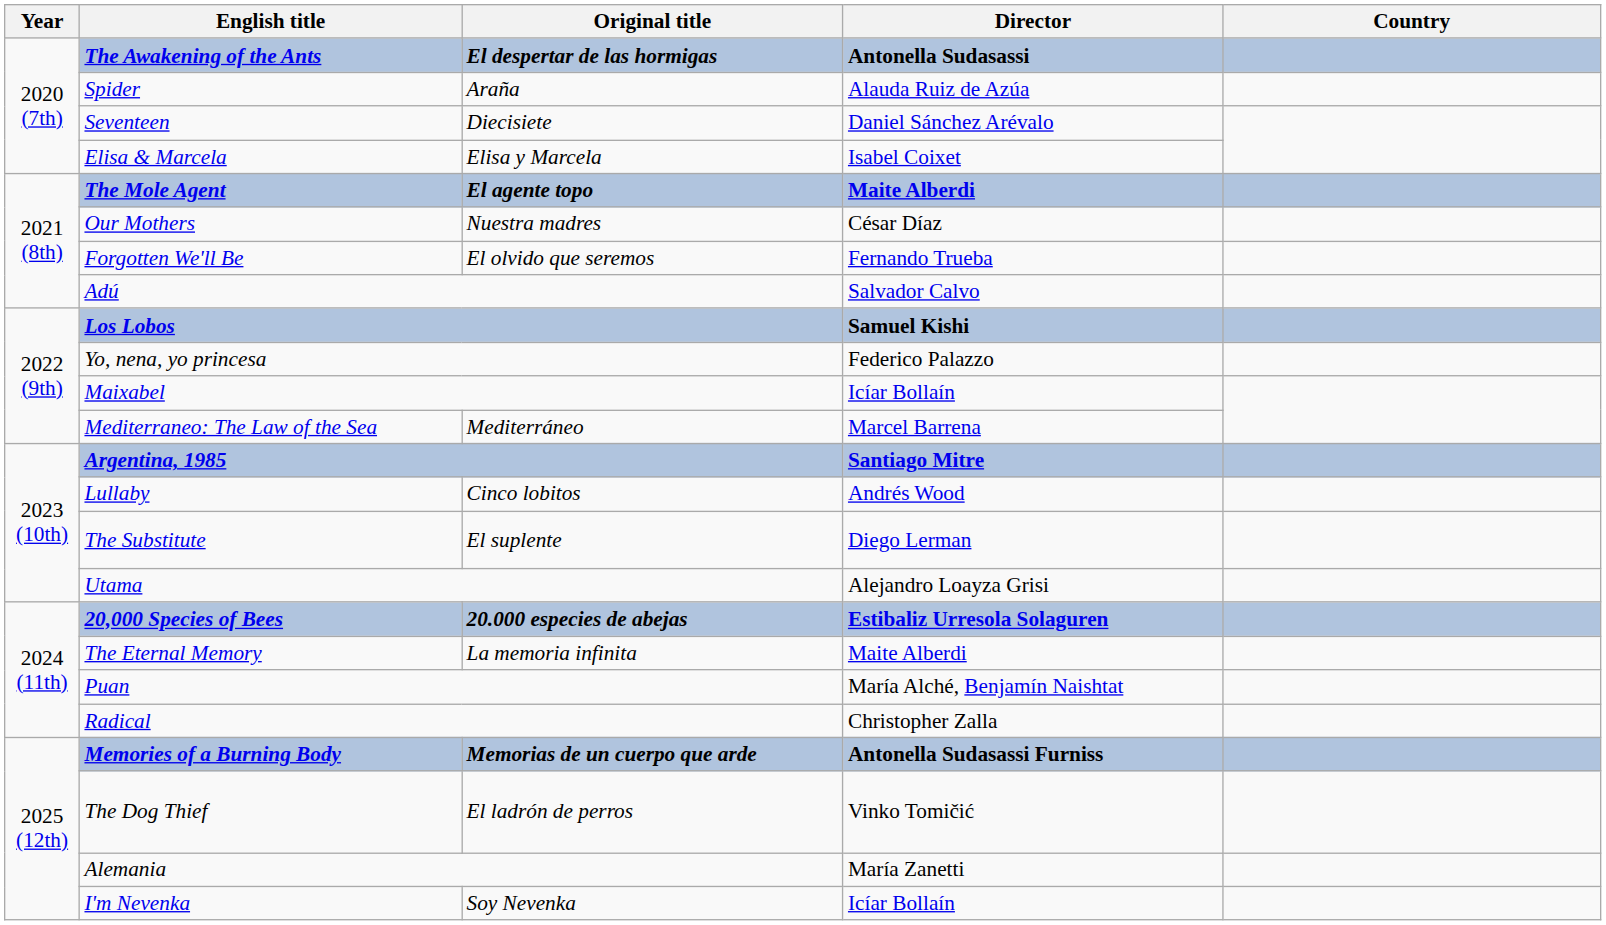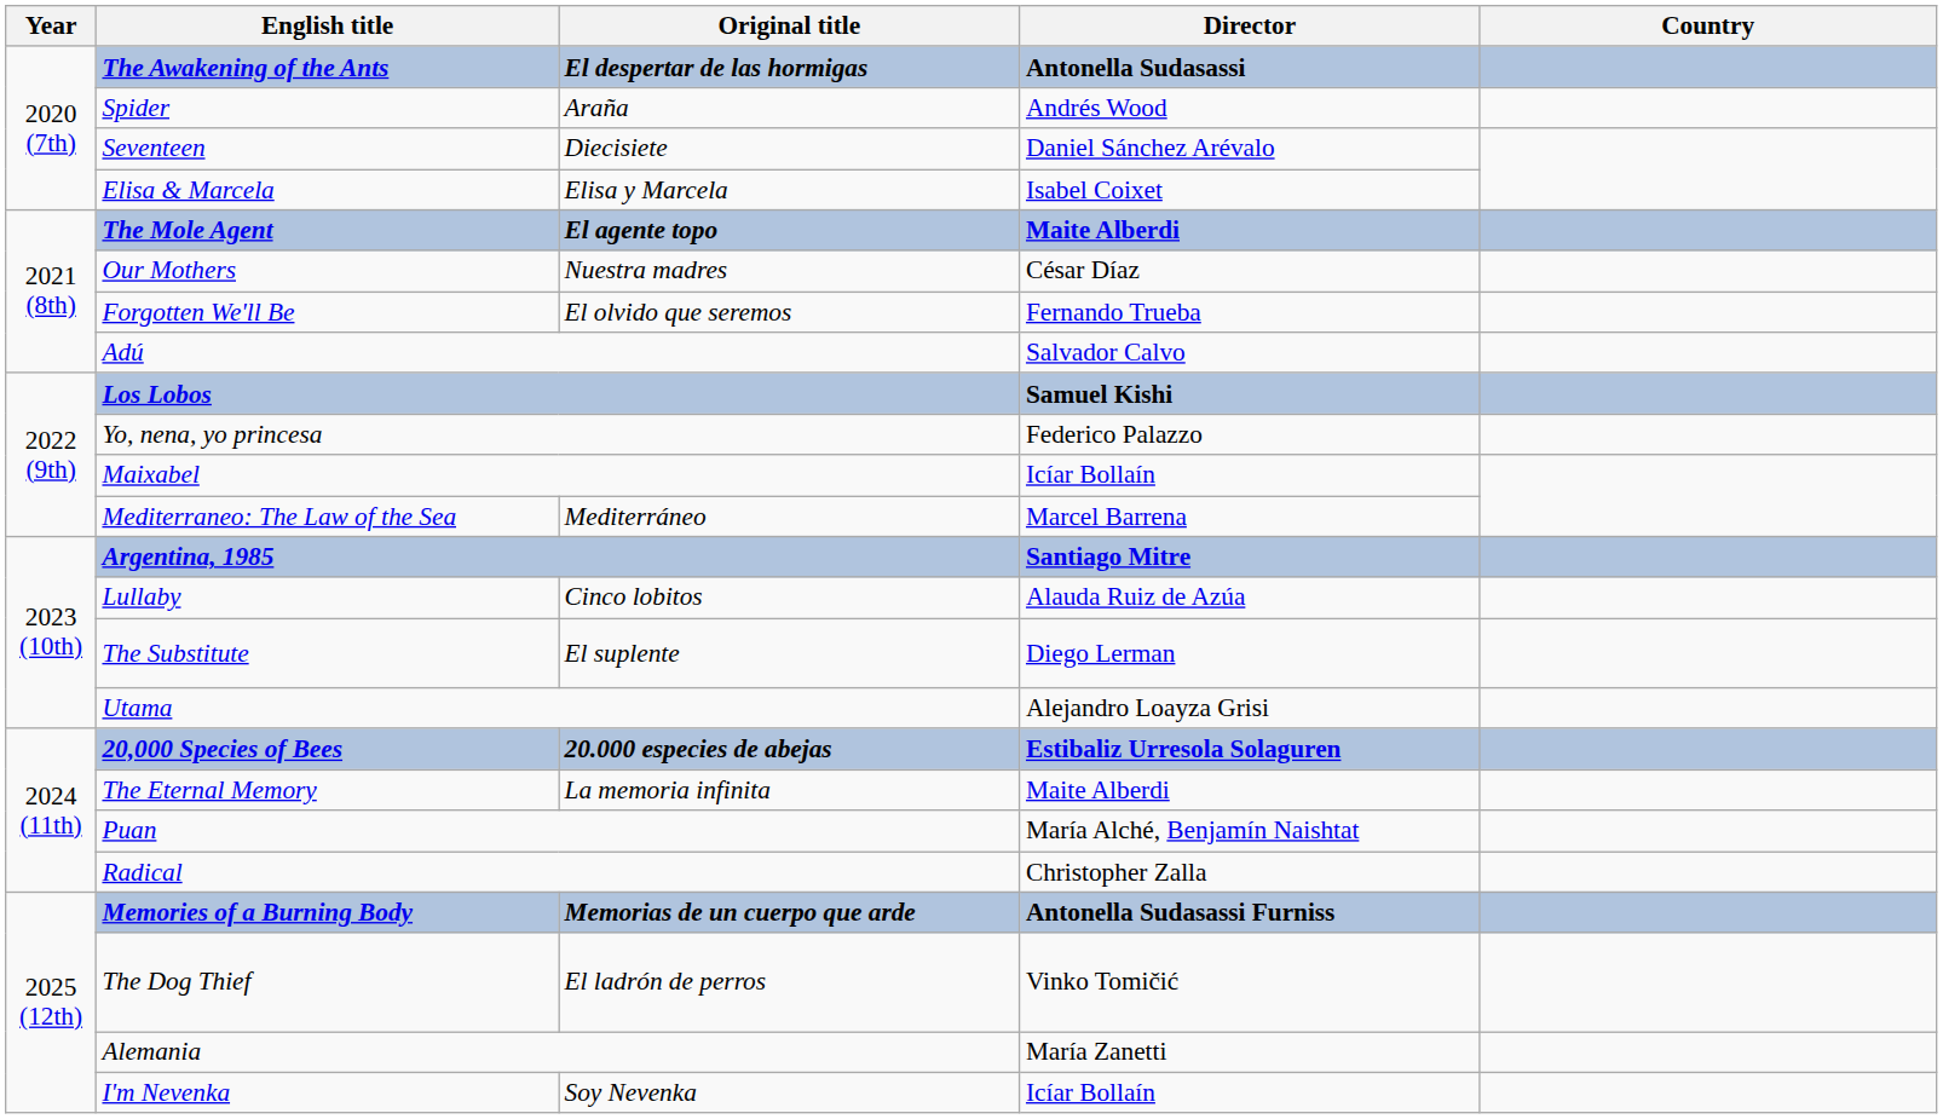Spider | Director: Alauda Ruiz de Azúa -> Andrés Wood
Lullaby | Director: Andrés Wood -> Alauda Ruiz de Azúa
